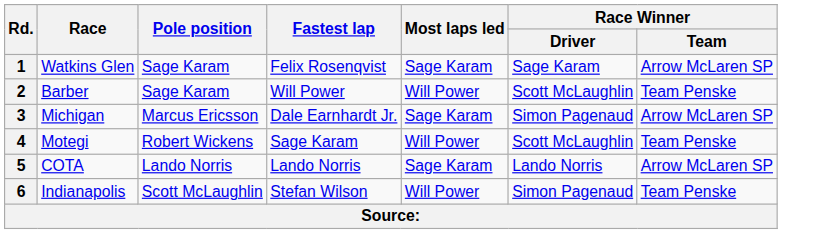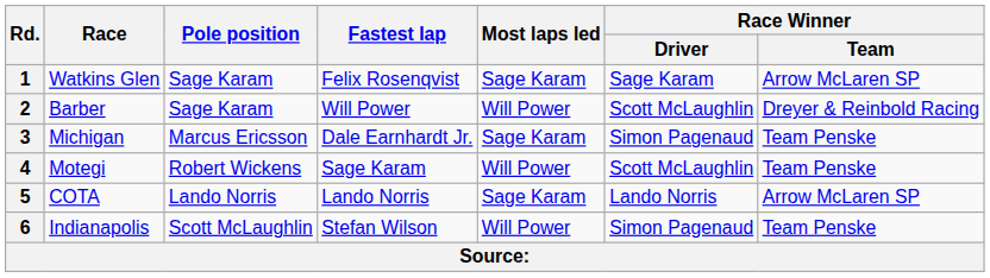2 | Race Winner / Team: Team Penske -> Dreyer & Reinbold Racing
3 | Race Winner / Team: Arrow McLaren SP -> Team Penske
